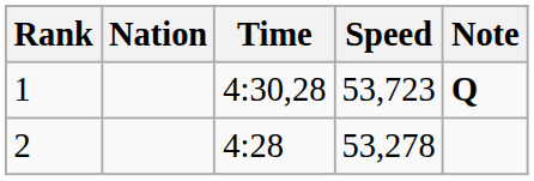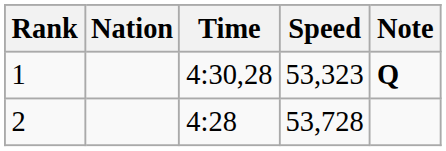1 | Speed: 53,723 -> 53,323
2 | Speed: 53,278 -> 53,728
